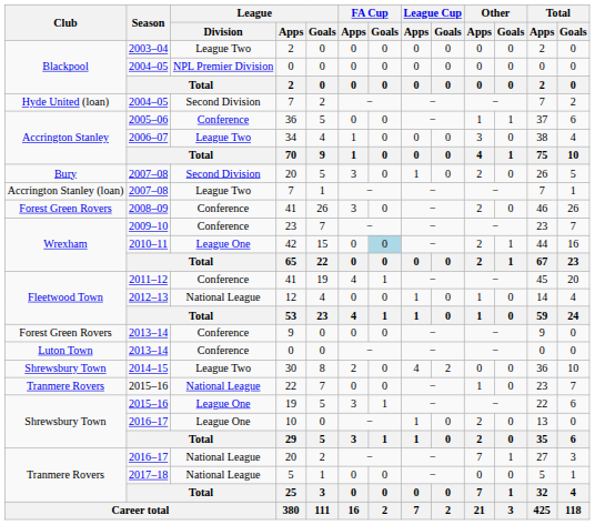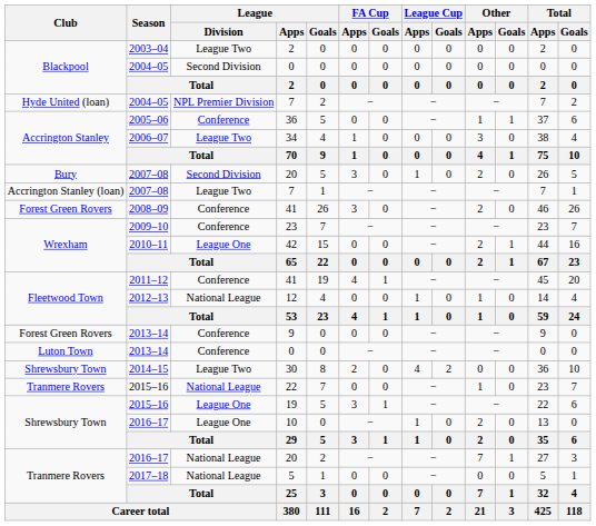2004–05 / 0 | League / Division: NPL Premier Division -> Second Division
2004–05 / 7 | League / Division: Second Division -> NPL Premier Division
42 | FA Cup / Goals: lightblue background -> no background
